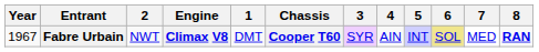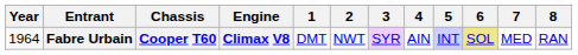columns swapped: Chassis <-> 2
Fabre Urbain | Year: 1967 -> 1964
Fabre Urbain | 8: bold -> normal
